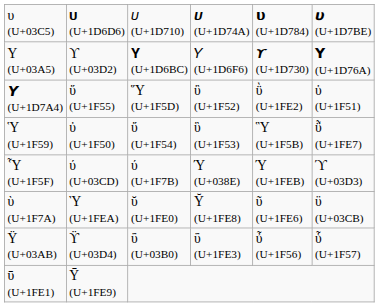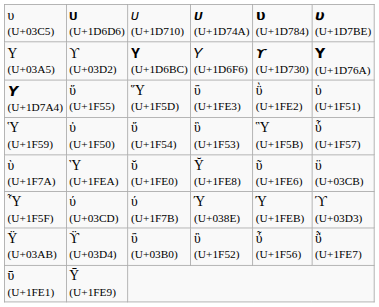𝞤 (U+1D7A4) | column 4: ὒ (U+1F52) -> ΰ (U+1FE3)
Ὑ (U+1F59) | column 6: ῧ (U+1FE7) -> ὗ (U+1F57)
rows swapped: Ὗ (U+1F5F) <-> ὺ (U+1F7A)
Ϋ (U+03AB) | column 4: ΰ (U+1FE3) -> ὒ (U+1F52)
Ϋ (U+03AB) | column 6: ὗ (U+1F57) -> ῧ (U+1FE7)
